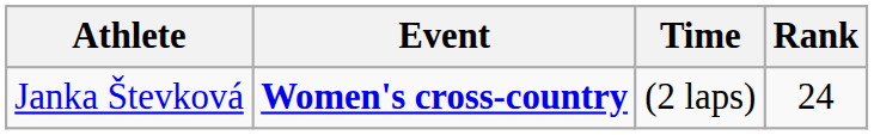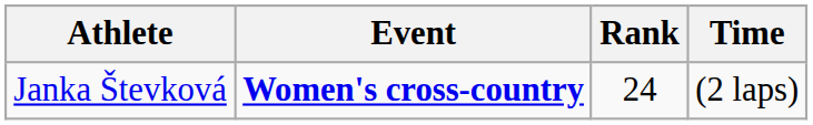columns swapped: Time <-> Rank
